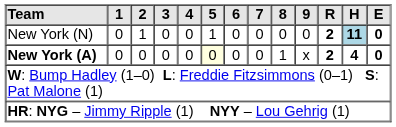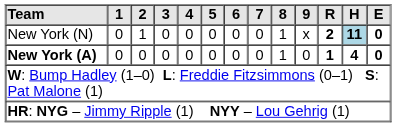New York (N) | 5: 1 -> 0
New York (N) | 8: 0 -> 1
New York (N) | 9: 0 -> x
New York (A) | 5: lightyellow background -> no background
New York (A) | 9: x -> 0
New York (A) | R: 2 -> 1
